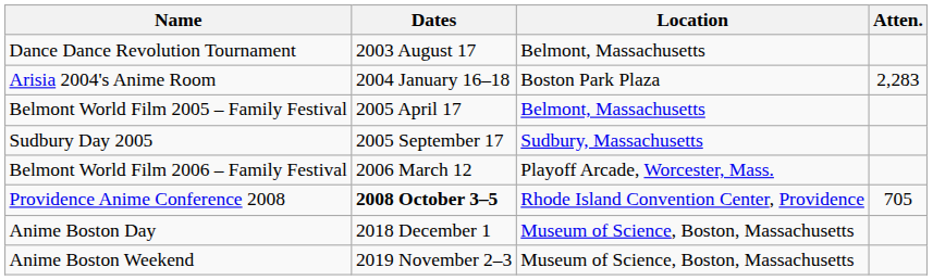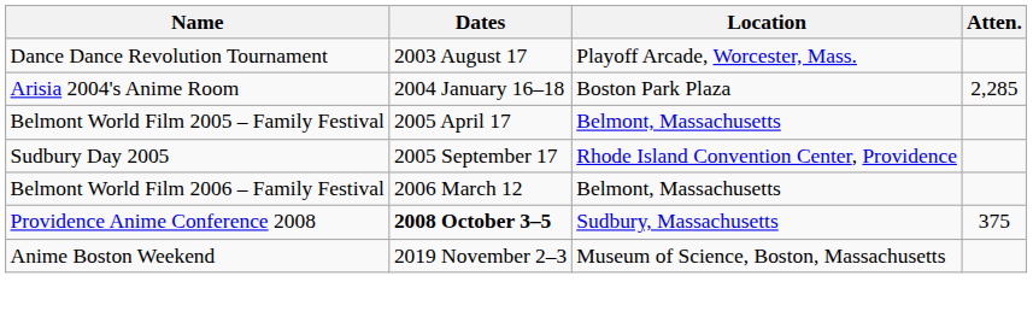Dance Dance Revolution Tournament | Location: Belmont, Massachusetts -> Playoff Arcade, Worcester, Mass.
Arisia 2004's Anime Room | Atten.: 2,283 -> 2,285
Sudbury Day 2005 | Location: Sudbury, Massachusetts -> Rhode Island Convention Center, Providence
Belmont World Film 2006 – Family Festival | Location: Playoff Arcade, Worcester, Mass. -> Belmont, Massachusetts
Providence Anime Conference 2008 | Location: Rhode Island Convention Center, Providence -> Sudbury, Massachusetts
Providence Anime Conference 2008 | Atten.: 705 -> 375
- row: Anime Boston Day | 2018 December 1 | Museum of Science, Boston, Massachusetts
